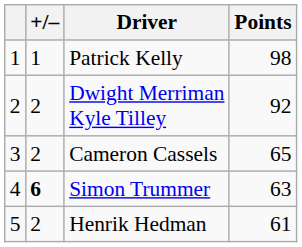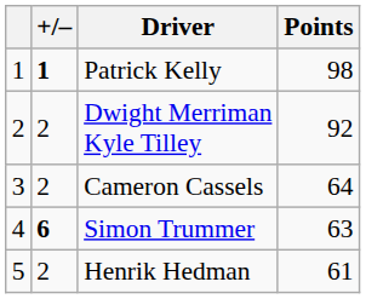Patrick Kelly | +/–: normal -> bold
Cameron Cassels | Points: 65 -> 64
